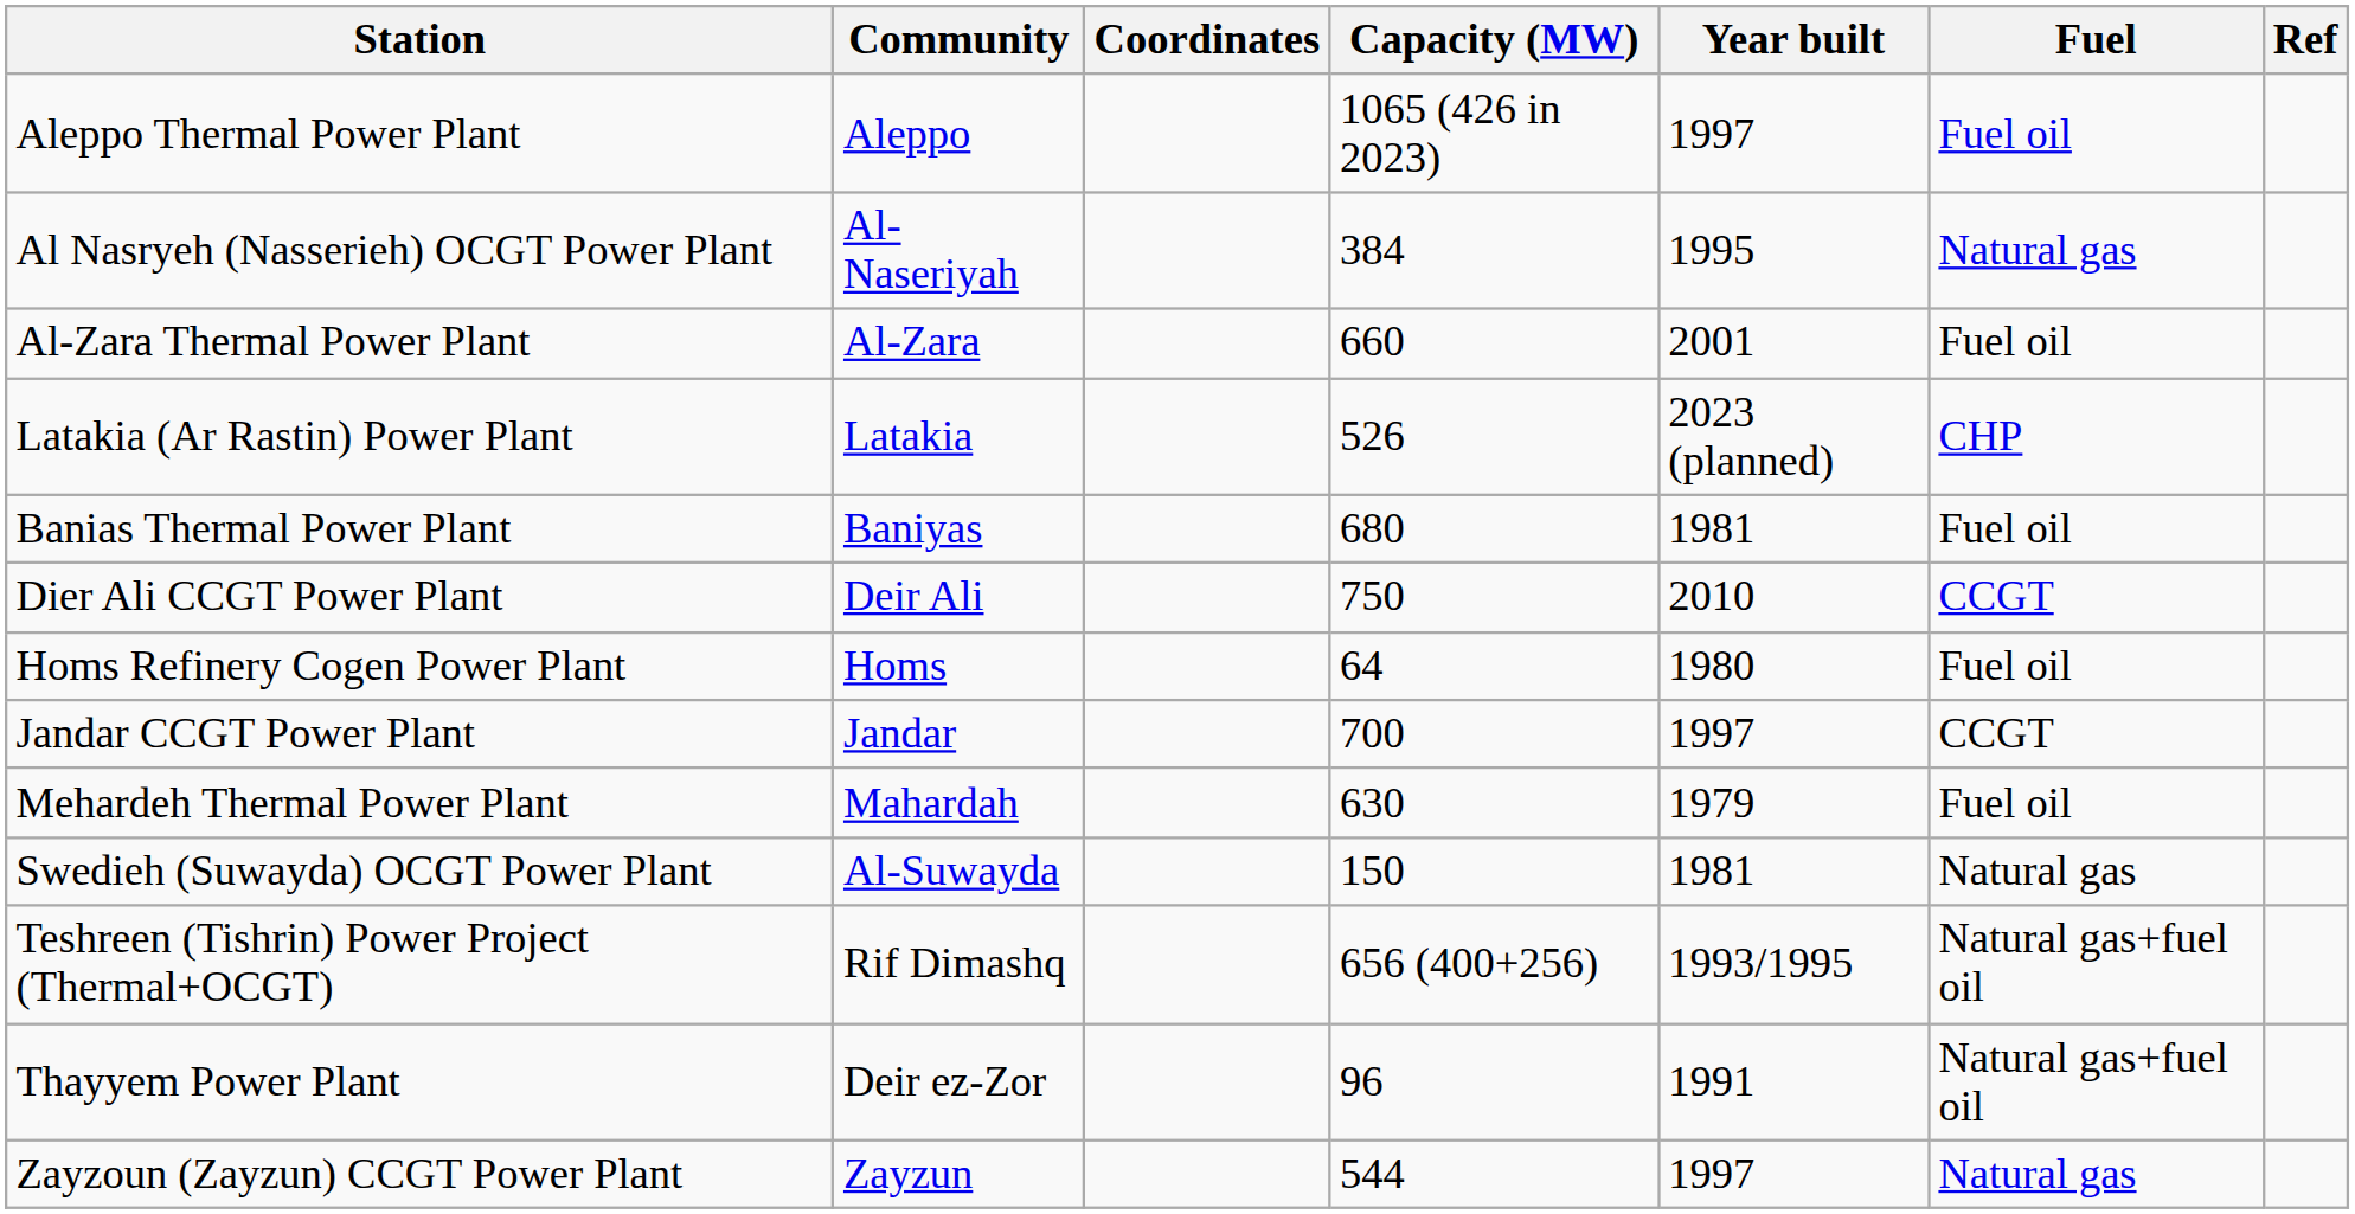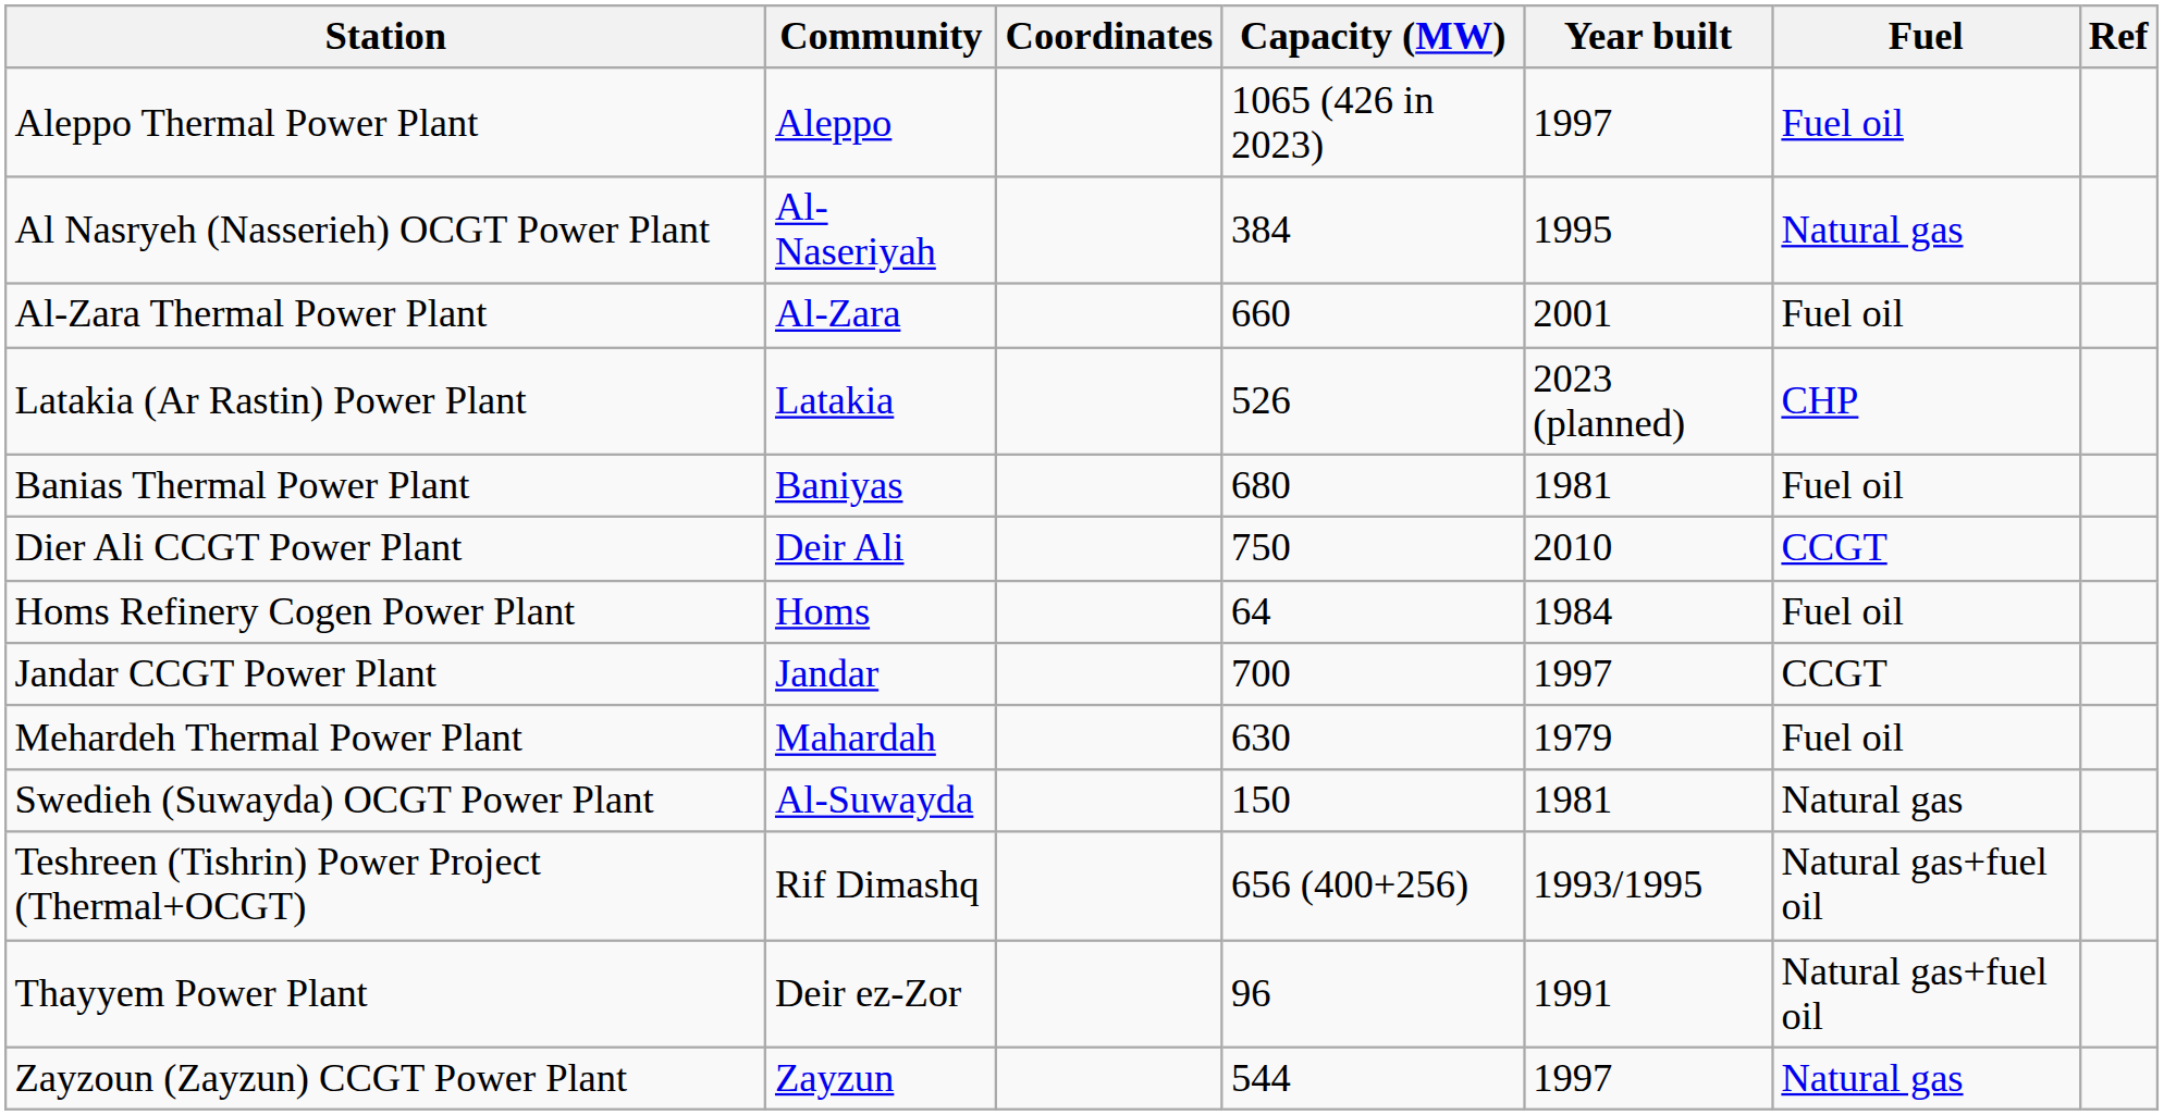Homs Refinery Cogen Power Plant | Year built: 1980 -> 1984
